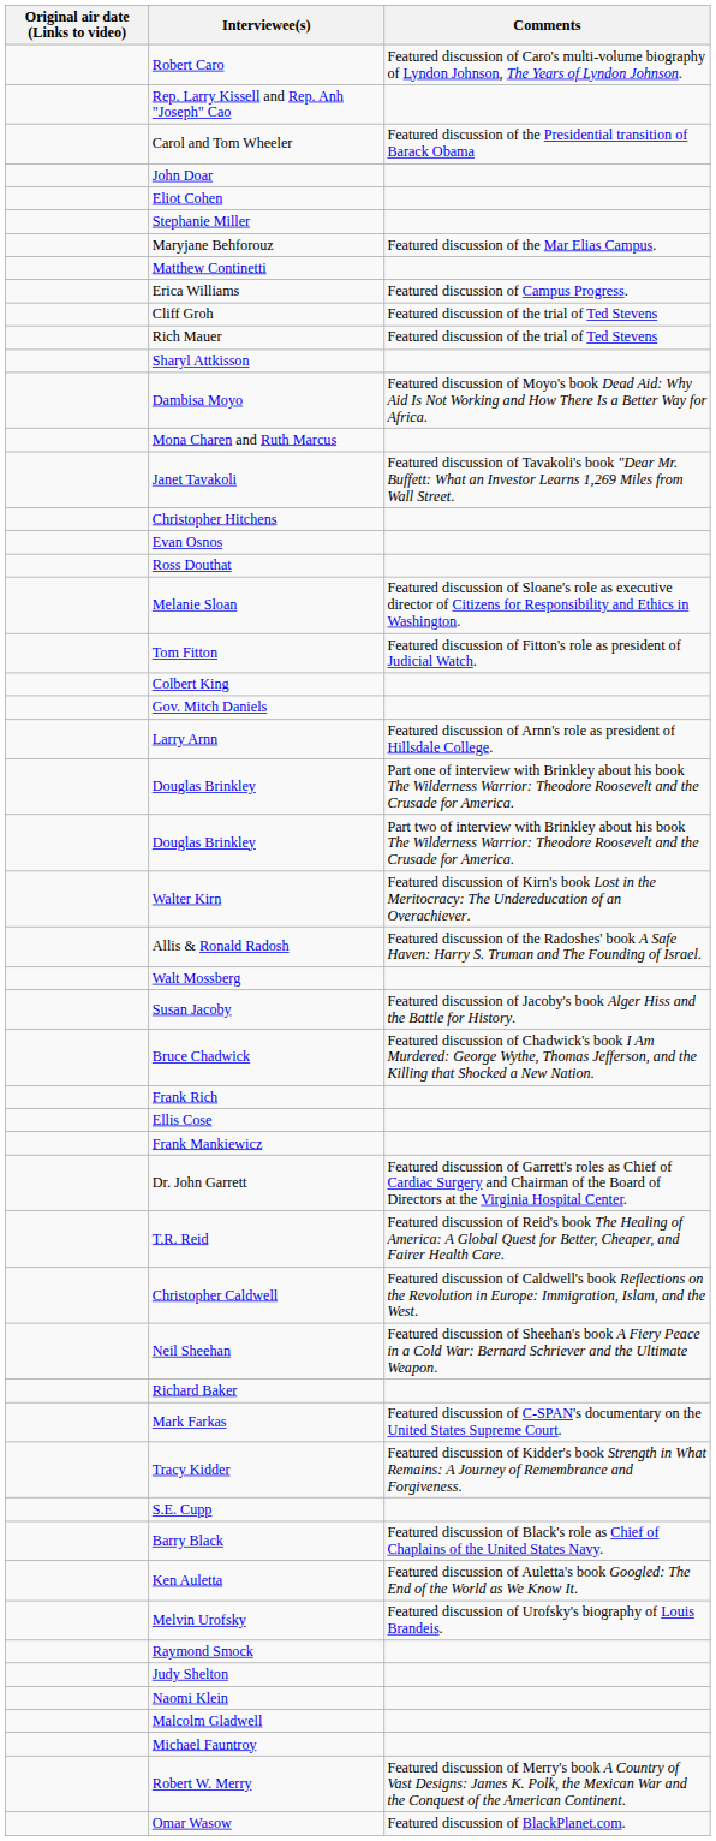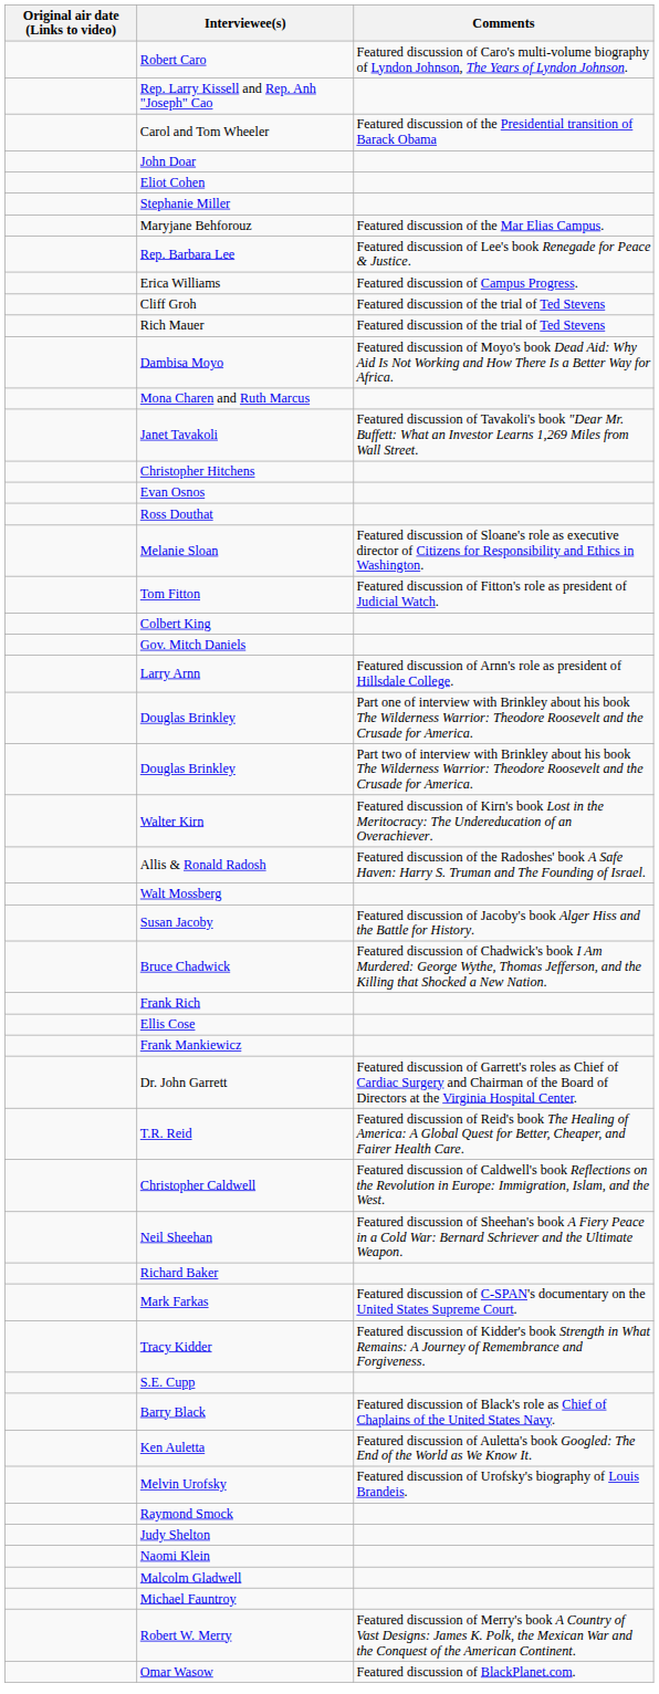+ row: Rep. Barbara Lee | Featured discussion of Lee's book Renegade for Peace & Justice.
- row: Matthew Continetti
- row: Sharyl Attkisson
